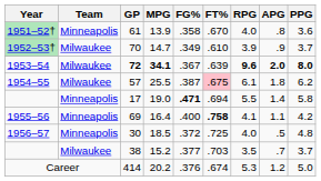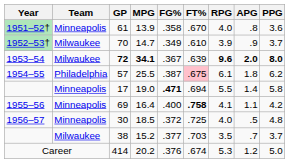57 | Team: Milwaukee -> Philadelphia
